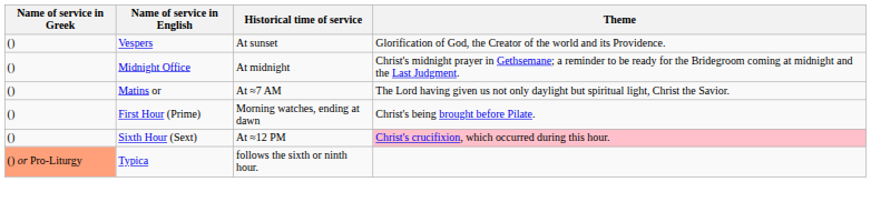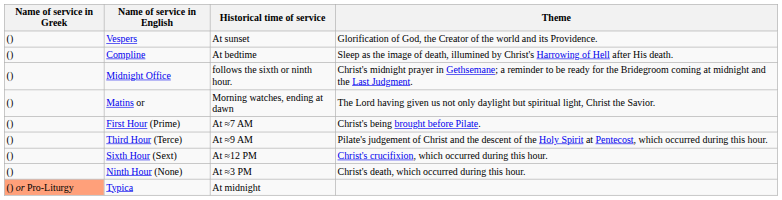+ row: () | Compline | At bedtime | Sleep as the image of death, illumined by Christ's Harrowing of Hell after His death.
Midnight Office | Historical time of service: At midnight -> follows the sixth or ninth hour.
Matins or | Historical time of service: At ≈7 AM -> Morning watches, ending at dawn
First Hour (Prime) | Historical time of service: Morning watches, ending at dawn -> At ≈7 AM
+ row: () | Third Hour (Terce) | At ≈9 AM | Pilate's judgement of Christ and the descent of the Holy Spirit at Pentecost, which occurred during this hour.
Sixth Hour (Sext) | Theme: pink background -> no background
+ row: () | Ninth Hour (None) | At ≈3 PM | Christ's death, which occurred during this hour.
Typica | Historical time of service: follows the sixth or ninth hour. -> At midnight
